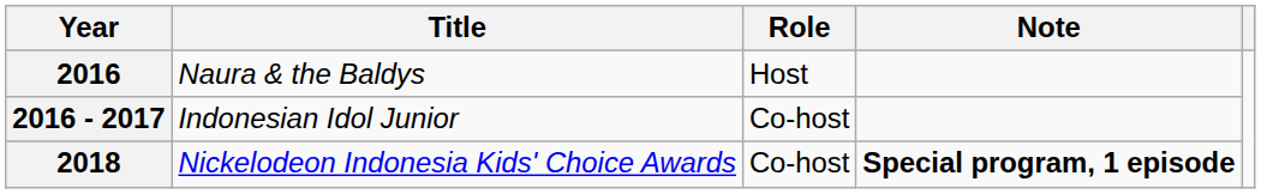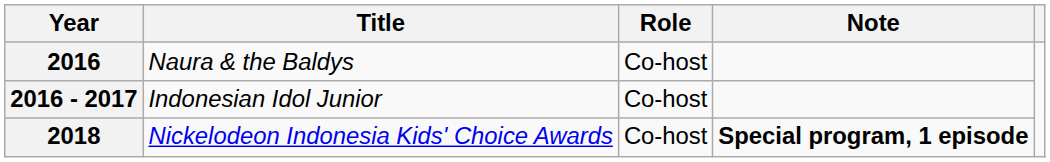2016 | Role: Host -> Co-host
